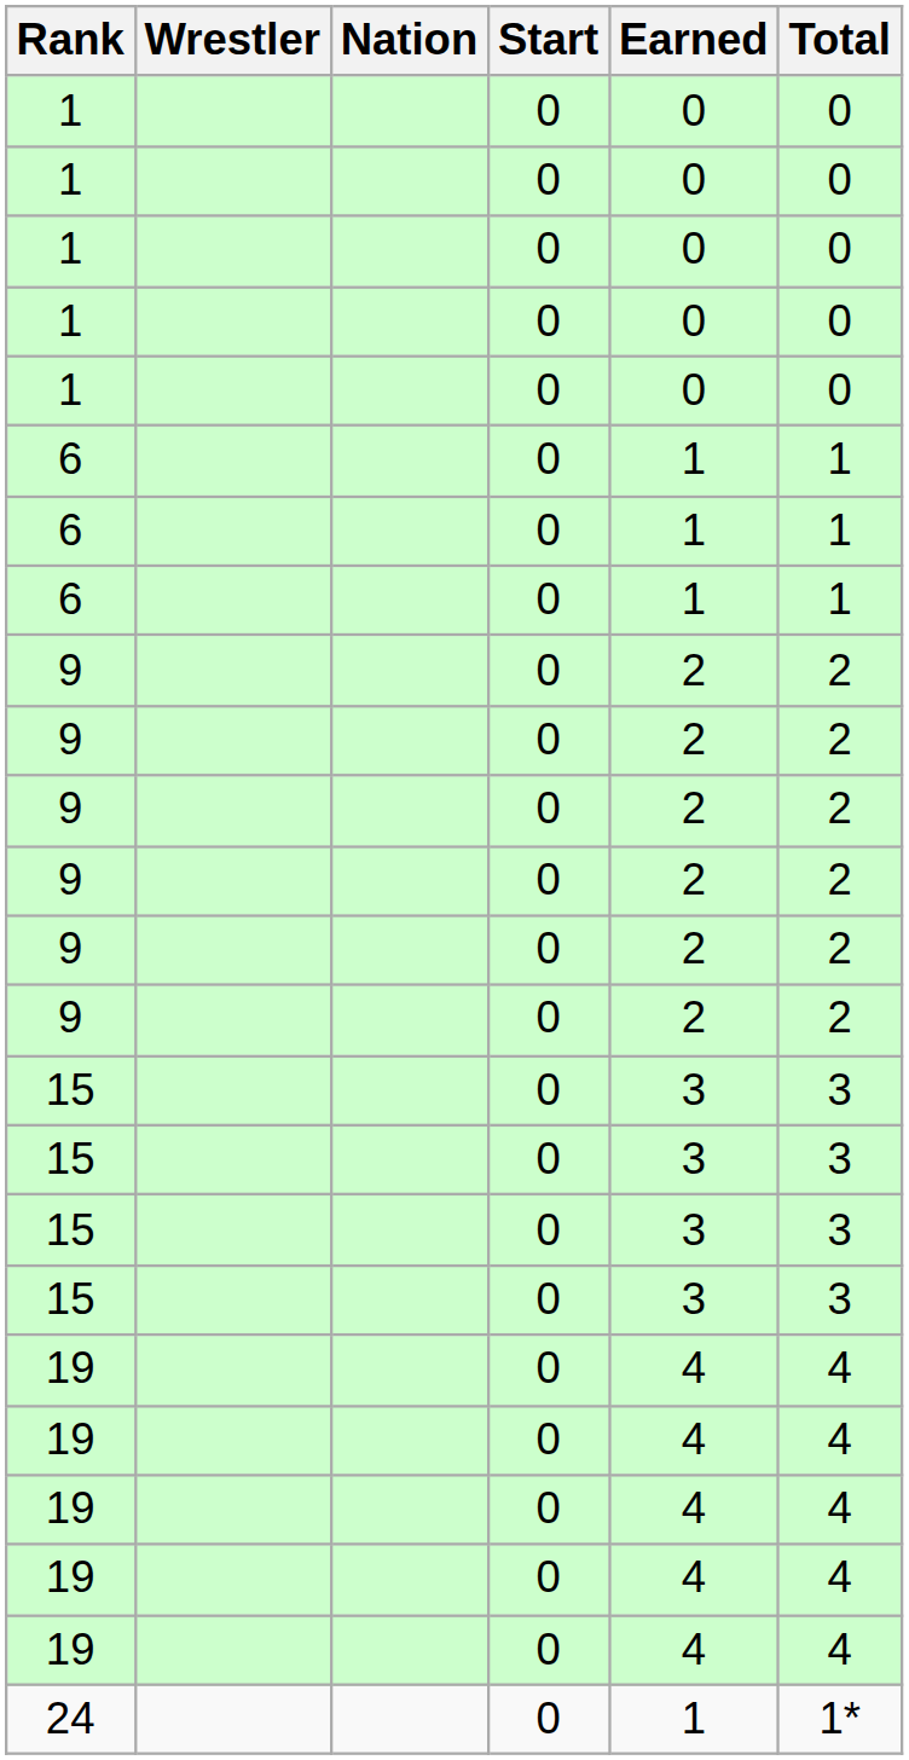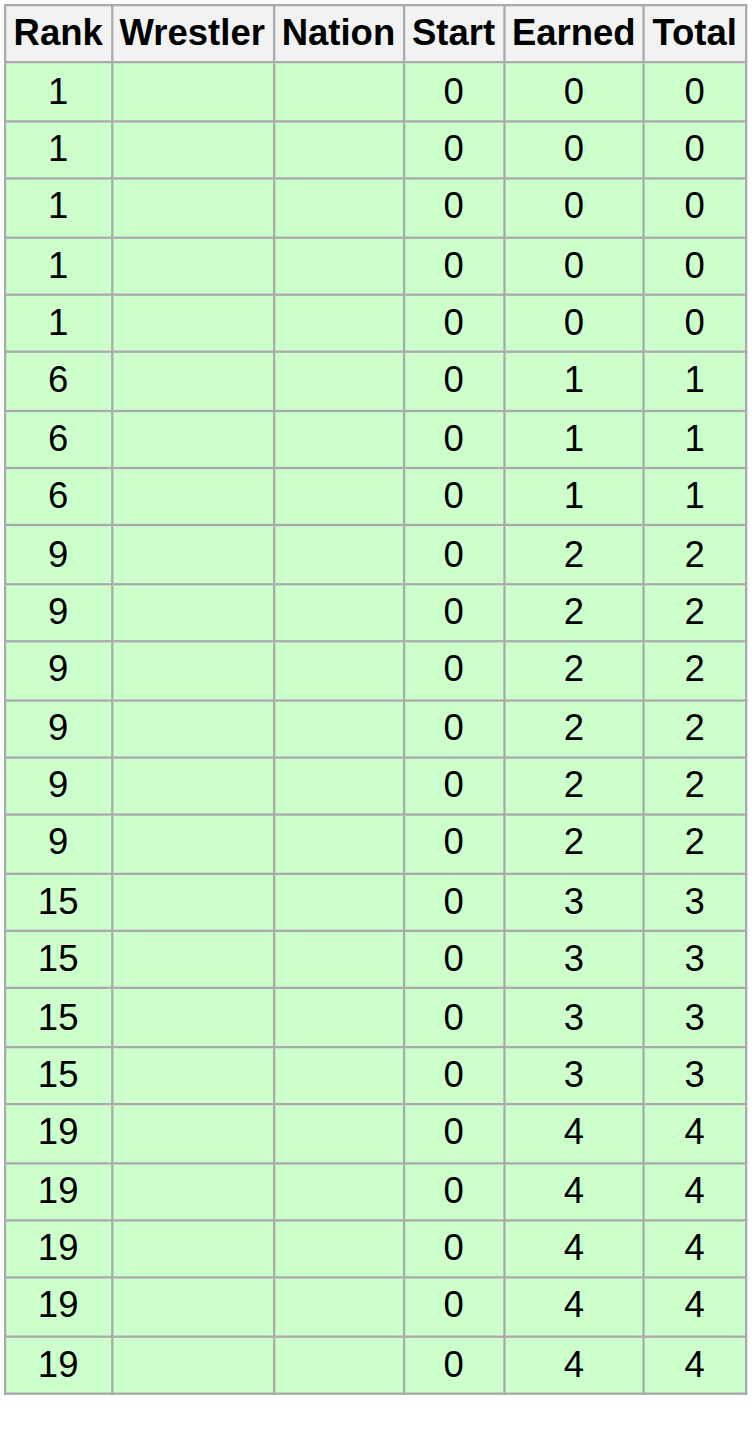- row: 24 | 0 | 1 | 1*
